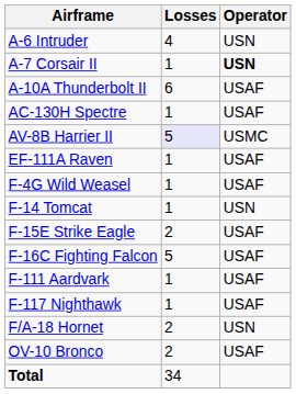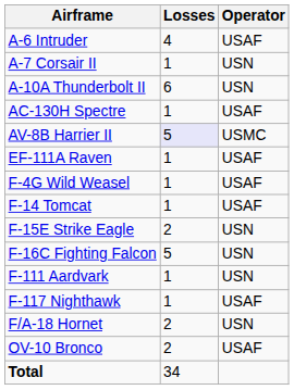A-6 Intruder | Operator: USN -> USAF
A-7 Corsair II | Operator: bold -> normal
A-10A Thunderbolt II | Operator: USAF -> USN
F-14 Tomcat | Operator: USN -> USAF
F-15E Strike Eagle | Operator: USAF -> USN
F-16C Fighting Falcon | Operator: USAF -> USN
F-111 Aardvark | Operator: USAF -> USN
